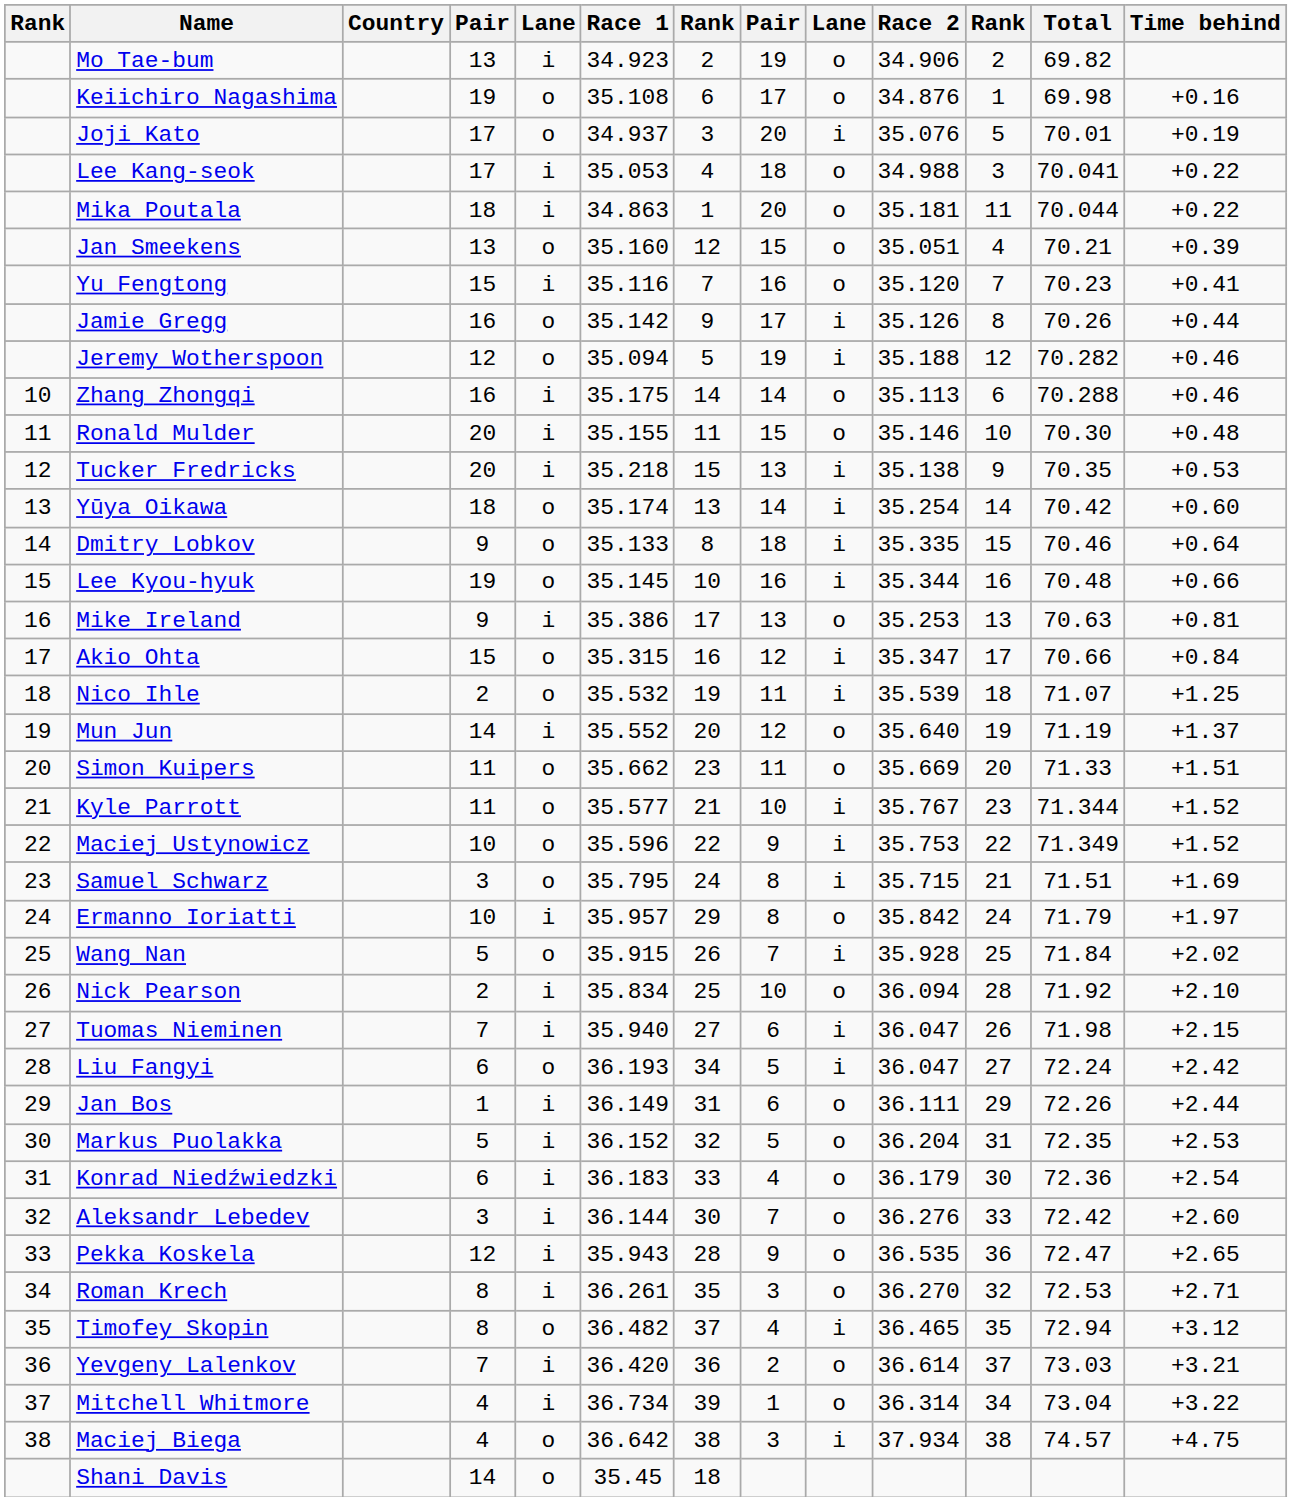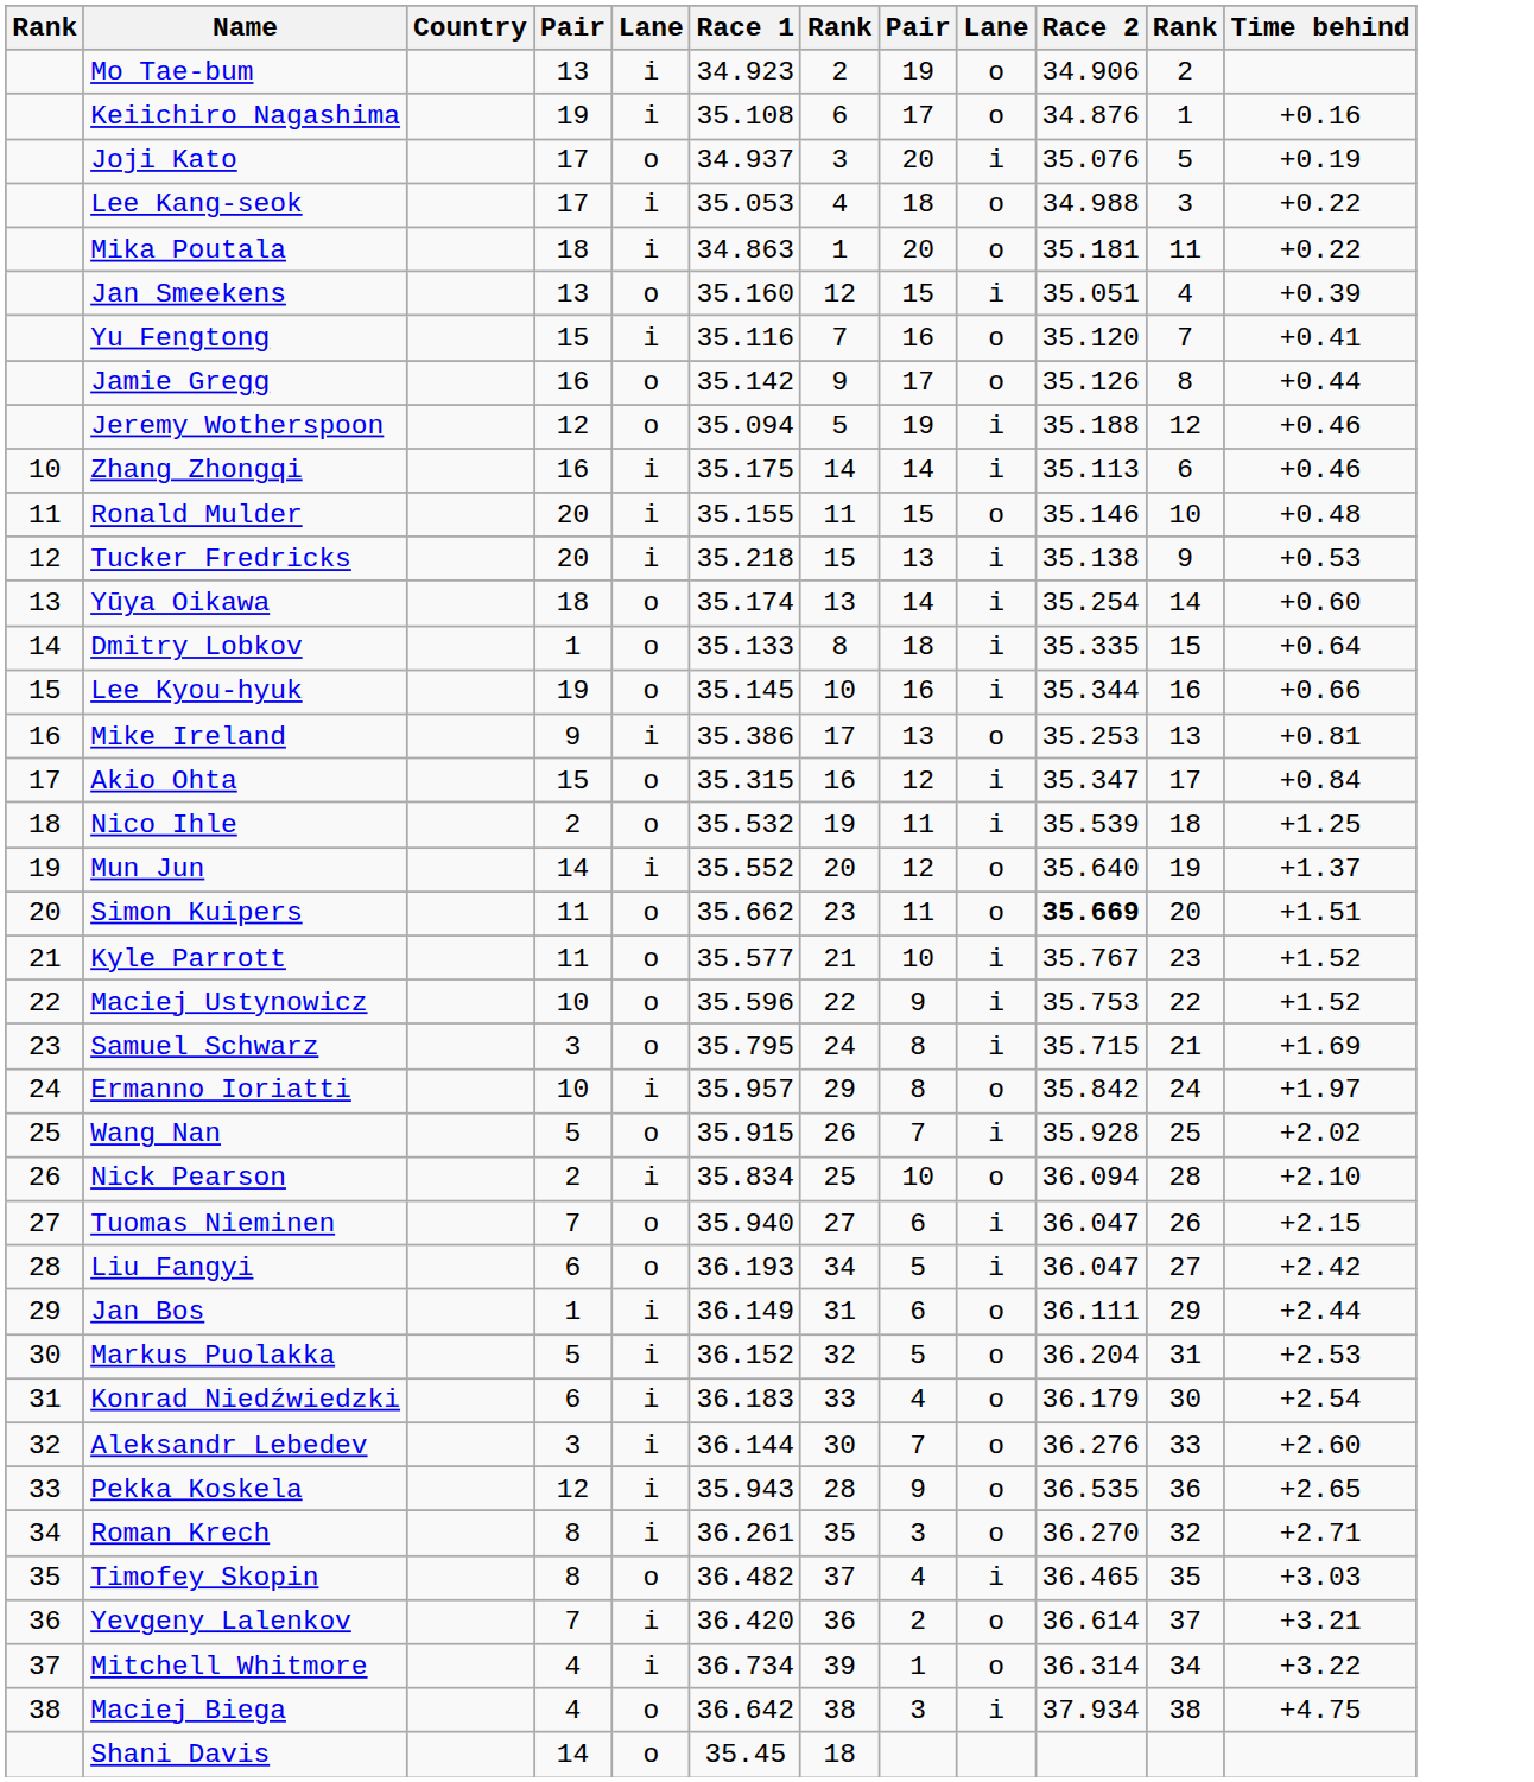- column: Total | 69.82 | 69.98 | 70.01 | 70.041 | 70.044 | 70.21 | 70.23 | 70.26 | 70.282 | 70.288 | 70.30 | 70.35 | 70.42 | 70.46 | 70.48 | 70.63 | 70.66 | 71.07 | 71.19 | 71.33 | 71.344 | 71.349 | 71.51 | 71.79 | 71.84 | 71.92 | 71.98 | 72.24 | 72.26 | 72.35 | 72.36 | 72.42 | 72.47 | 72.53 | 72.94 | 73.03 | 73.04 | 74.57
Keiichiro Nagashima | column 5: o -> i
Jan Smeekens | column 9: o -> i
Jamie Gregg | column 9: i -> o
Zhang Zhongqi | column 9: o -> i
Dmitry Lobkov | column 4: 9 -> 1
Simon Kuipers | Race 2: normal -> bold
Tuomas Nieminen | column 5: i -> o
Timofey Skopin | Time behind: +3.12 -> +3.03
